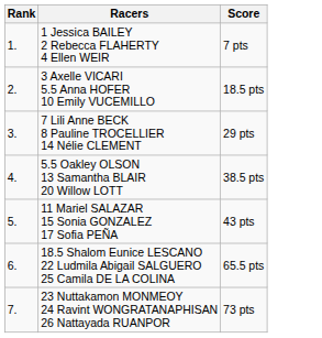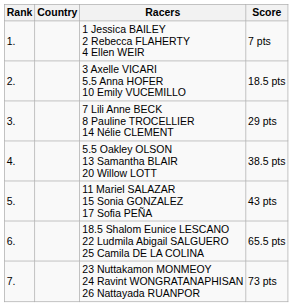+ column: Country
